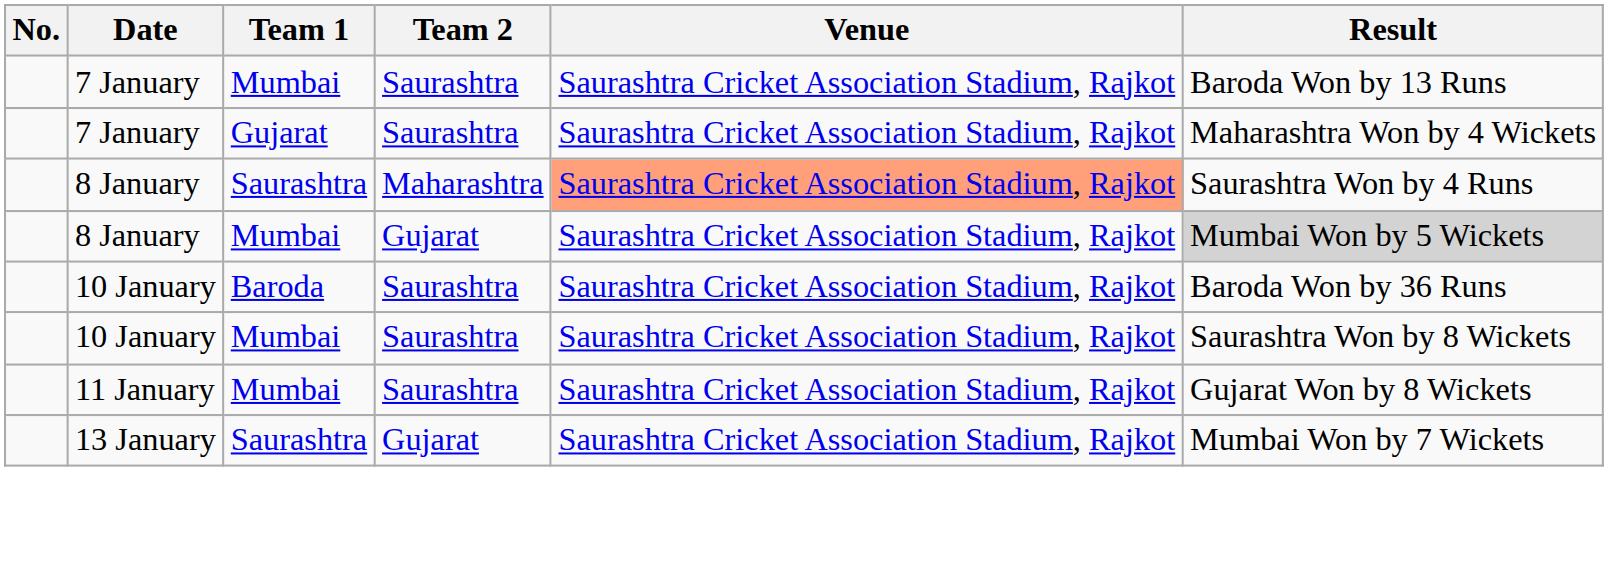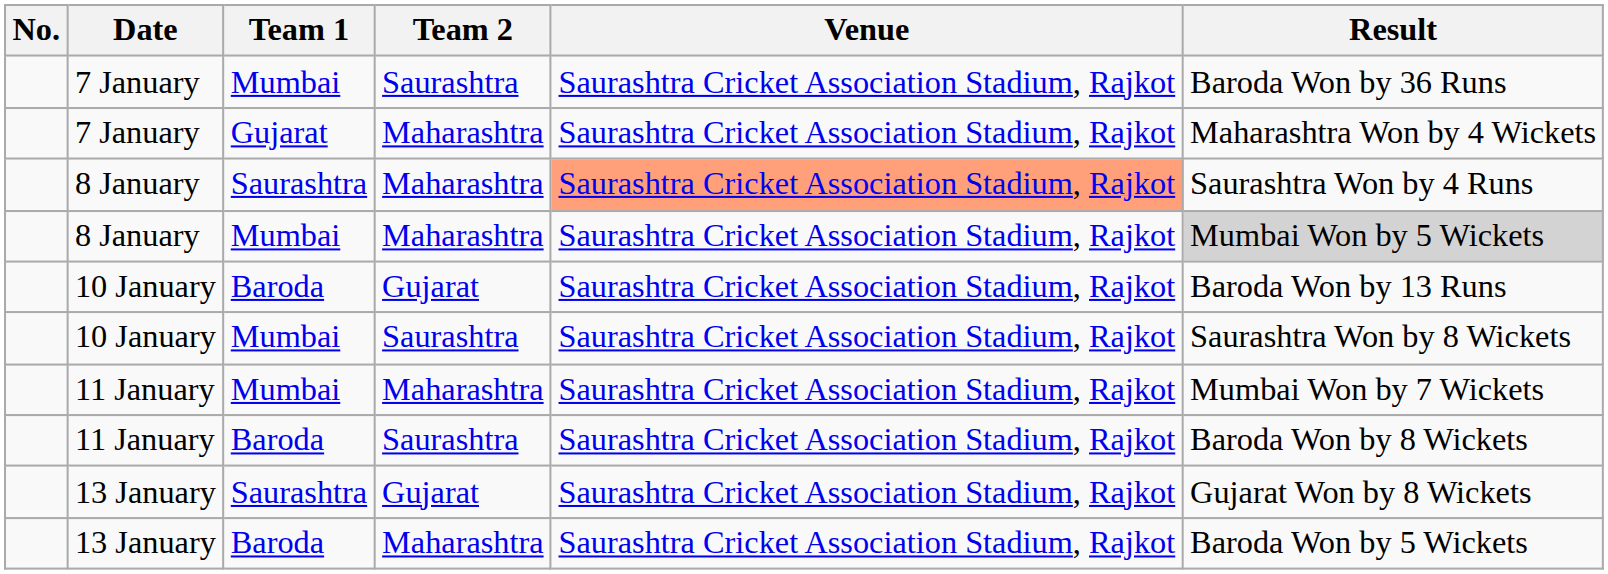7 January / Mumbai | Result: Baroda Won by 13 Runs -> Baroda Won by 36 Runs
7 January / Gujarat | Team 2: Saurashtra -> Maharashtra
8 January / Mumbai | Team 2: Gujarat -> Maharashtra
10 January / Baroda | Team 2: Saurashtra -> Gujarat
10 January / Baroda | Result: Baroda Won by 36 Runs -> Baroda Won by 13 Runs
11 January / Mumbai | Team 2: Saurashtra -> Maharashtra
11 January / Mumbai | Result: Gujarat Won by 8 Wickets -> Mumbai Won by 7 Wickets
+ row: 11 January | Baroda | Saurashtra | Saurashtra Cricket Association Stadium, Rajkot | Baroda Won by 8 Wickets
13 January / Saurashtra | Result: Mumbai Won by 7 Wickets -> Gujarat Won by 8 Wickets
+ row: 13 January | Baroda | Maharashtra | Saurashtra Cricket Association Stadium, Rajkot | Baroda Won by 5 Wickets
